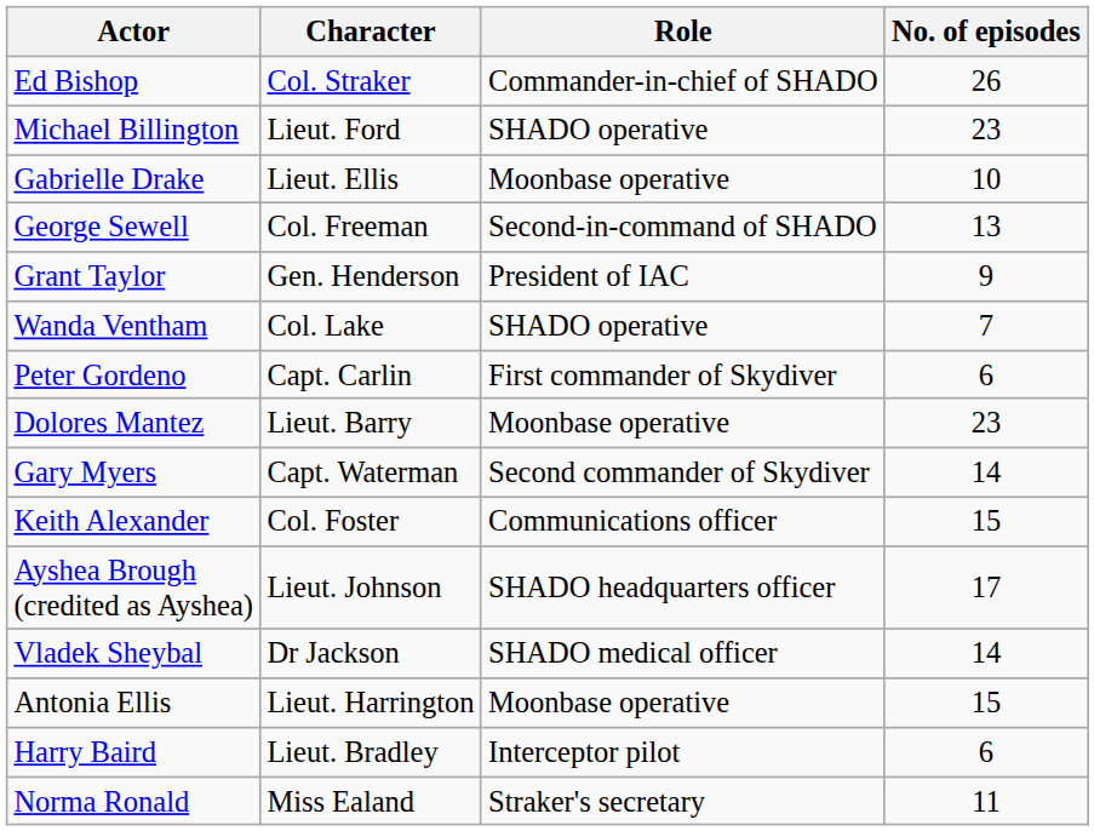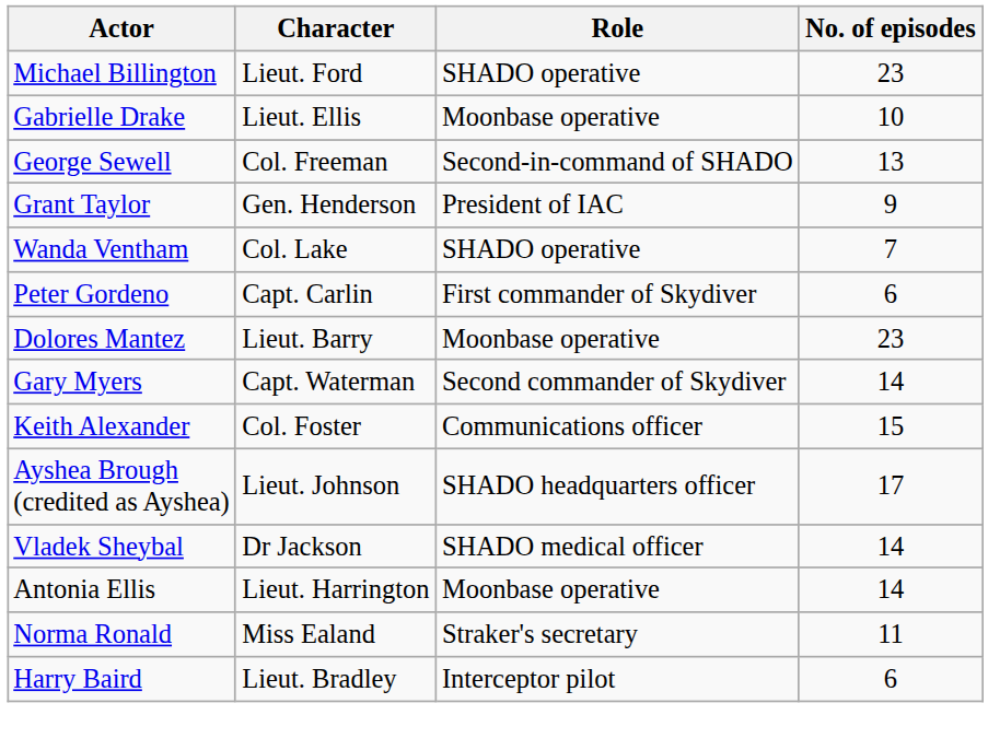- row: Ed Bishop | Col. Straker | Commander-in-chief of SHADO | 26
Antonia Ellis | No. of episodes: 15 -> 14
rows swapped: Norma Ronald <-> Harry Baird
